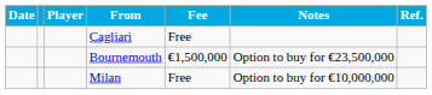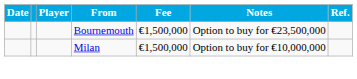- row: Cagliari | Free
Milan | Fee: Free -> €1,500,000
